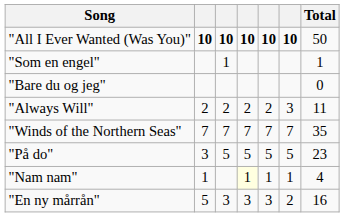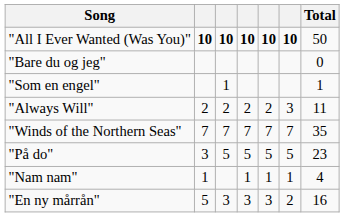rows swapped: "Bare du og jeg" <-> "Som en engel"
"Nam nam" | column 4: lightyellow background -> no background
